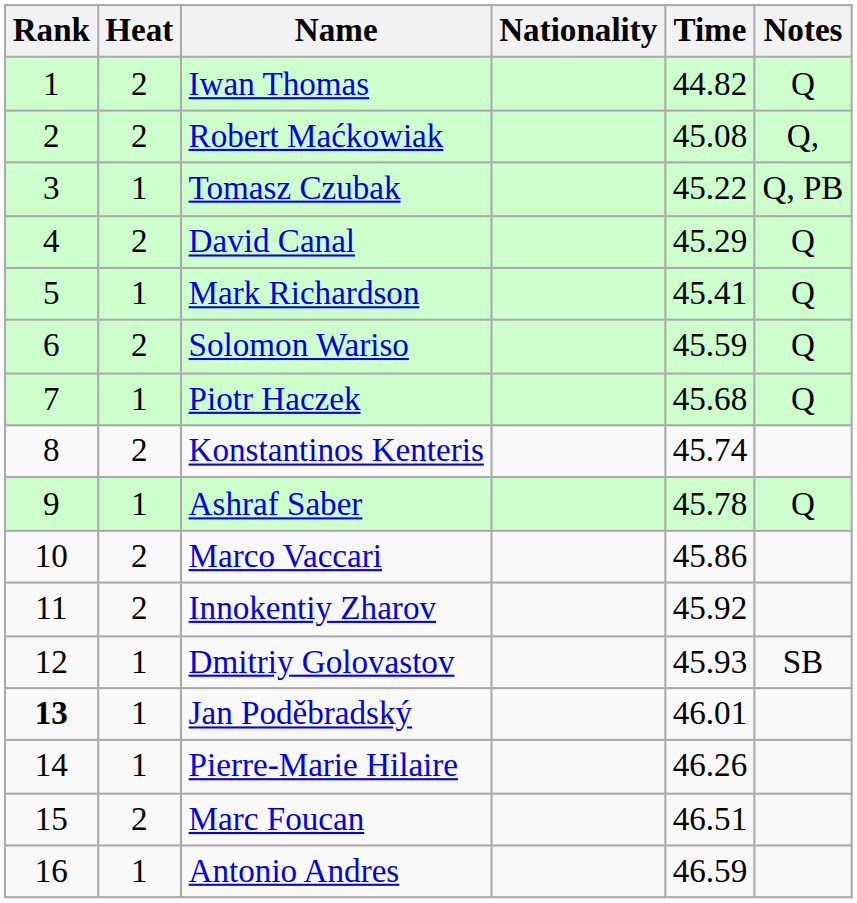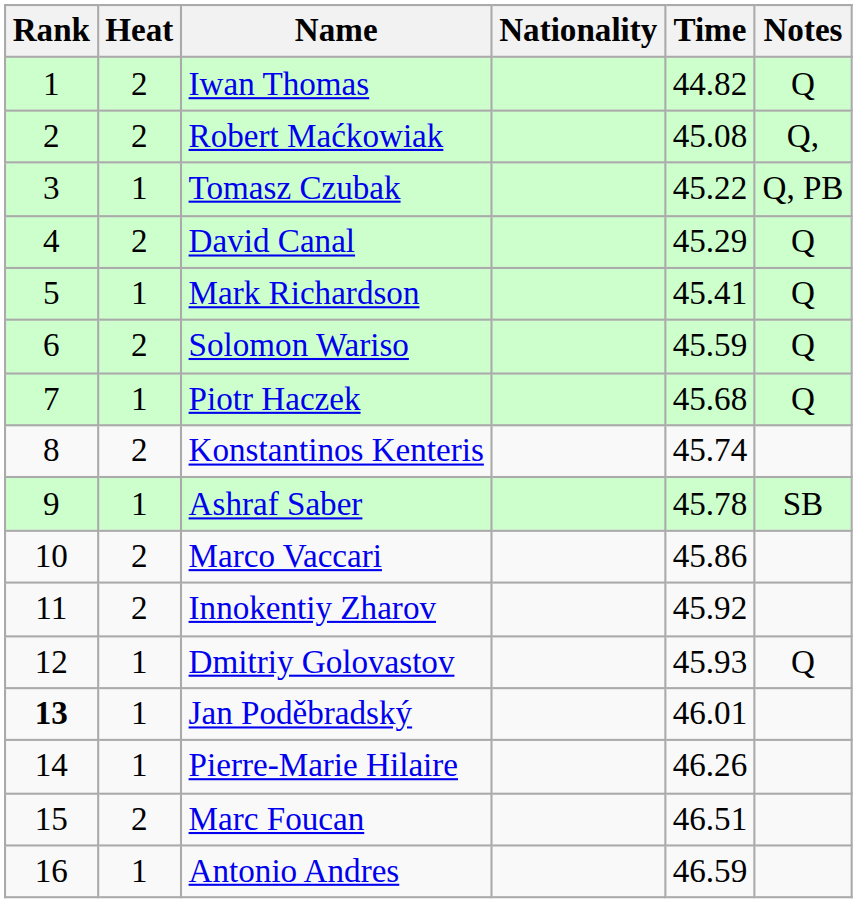Ashraf Saber | Notes: Q -> SB
Dmitriy Golovastov | Notes: SB -> Q
